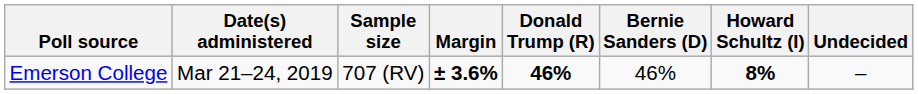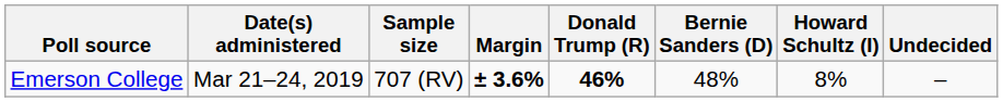Emerson College | Bernie Sanders (D): 46% -> 48%
Emerson College | Howard Schultz (I): bold -> normal
